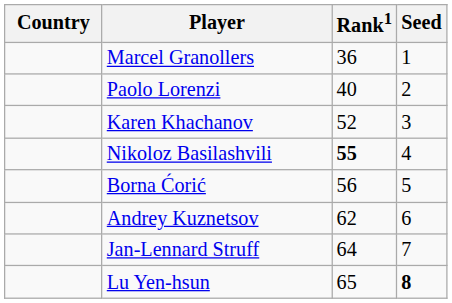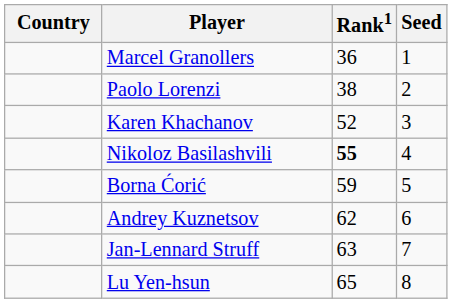Paolo Lorenzi | Rank1: 40 -> 38
Borna Ćorić | Rank1: 56 -> 59
Jan-Lennard Struff | Rank1: 64 -> 63
Lu Yen-hsun | Seed: bold -> normal
